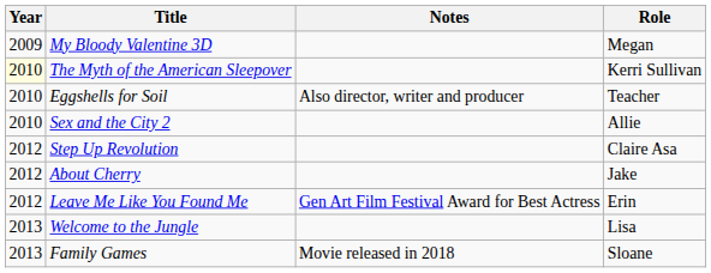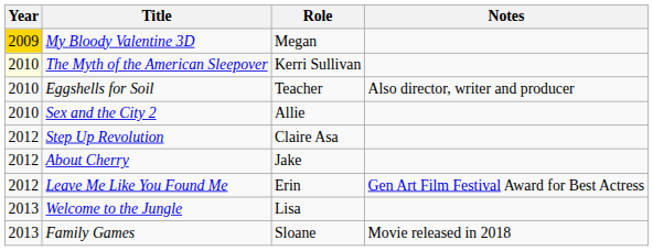columns swapped: Role <-> Notes
My Bloody Valentine 3D | Year: no background -> gold background
